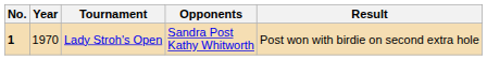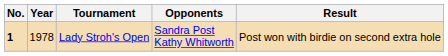Lady Stroh's Open | Year: 1970 -> 1978
